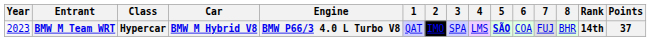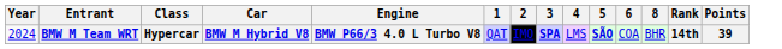- column: 7 | FUJ
BMW M Team WRT | Year: 2023 -> 2024
BMW M Team WRT | 3: normal -> bold
BMW M Team WRT | Points: 37 -> 39
